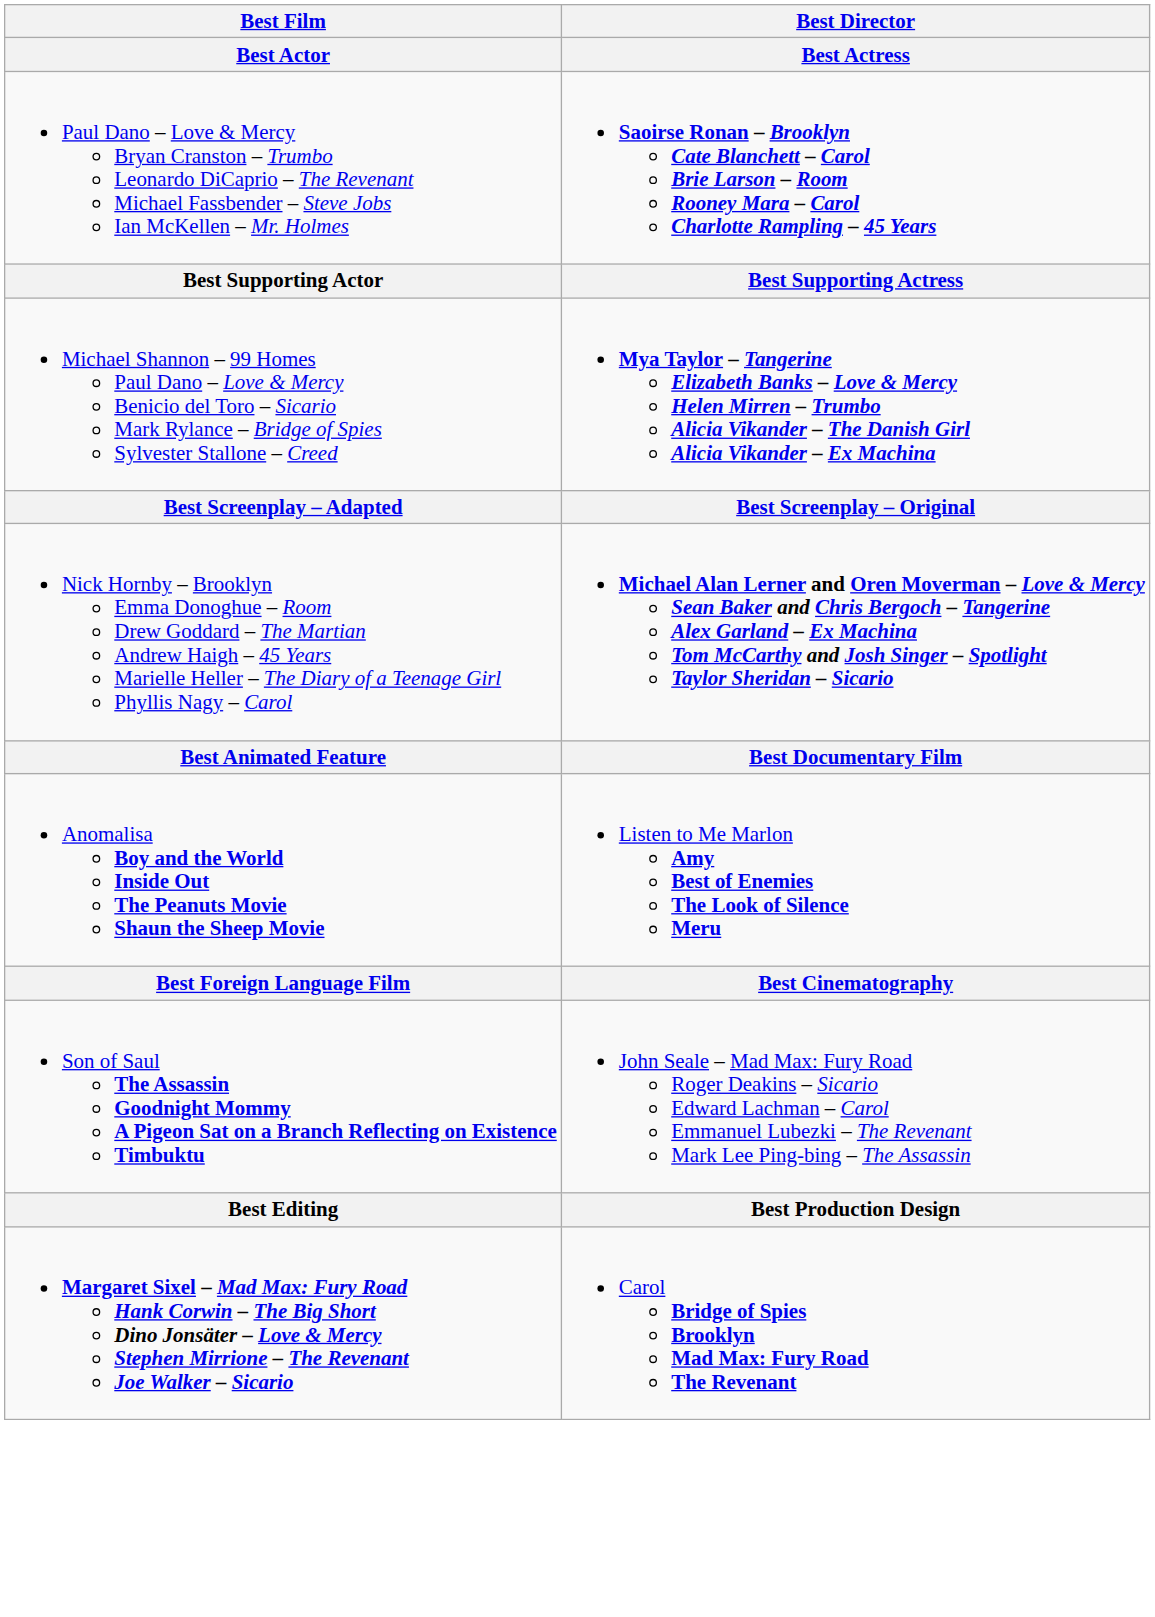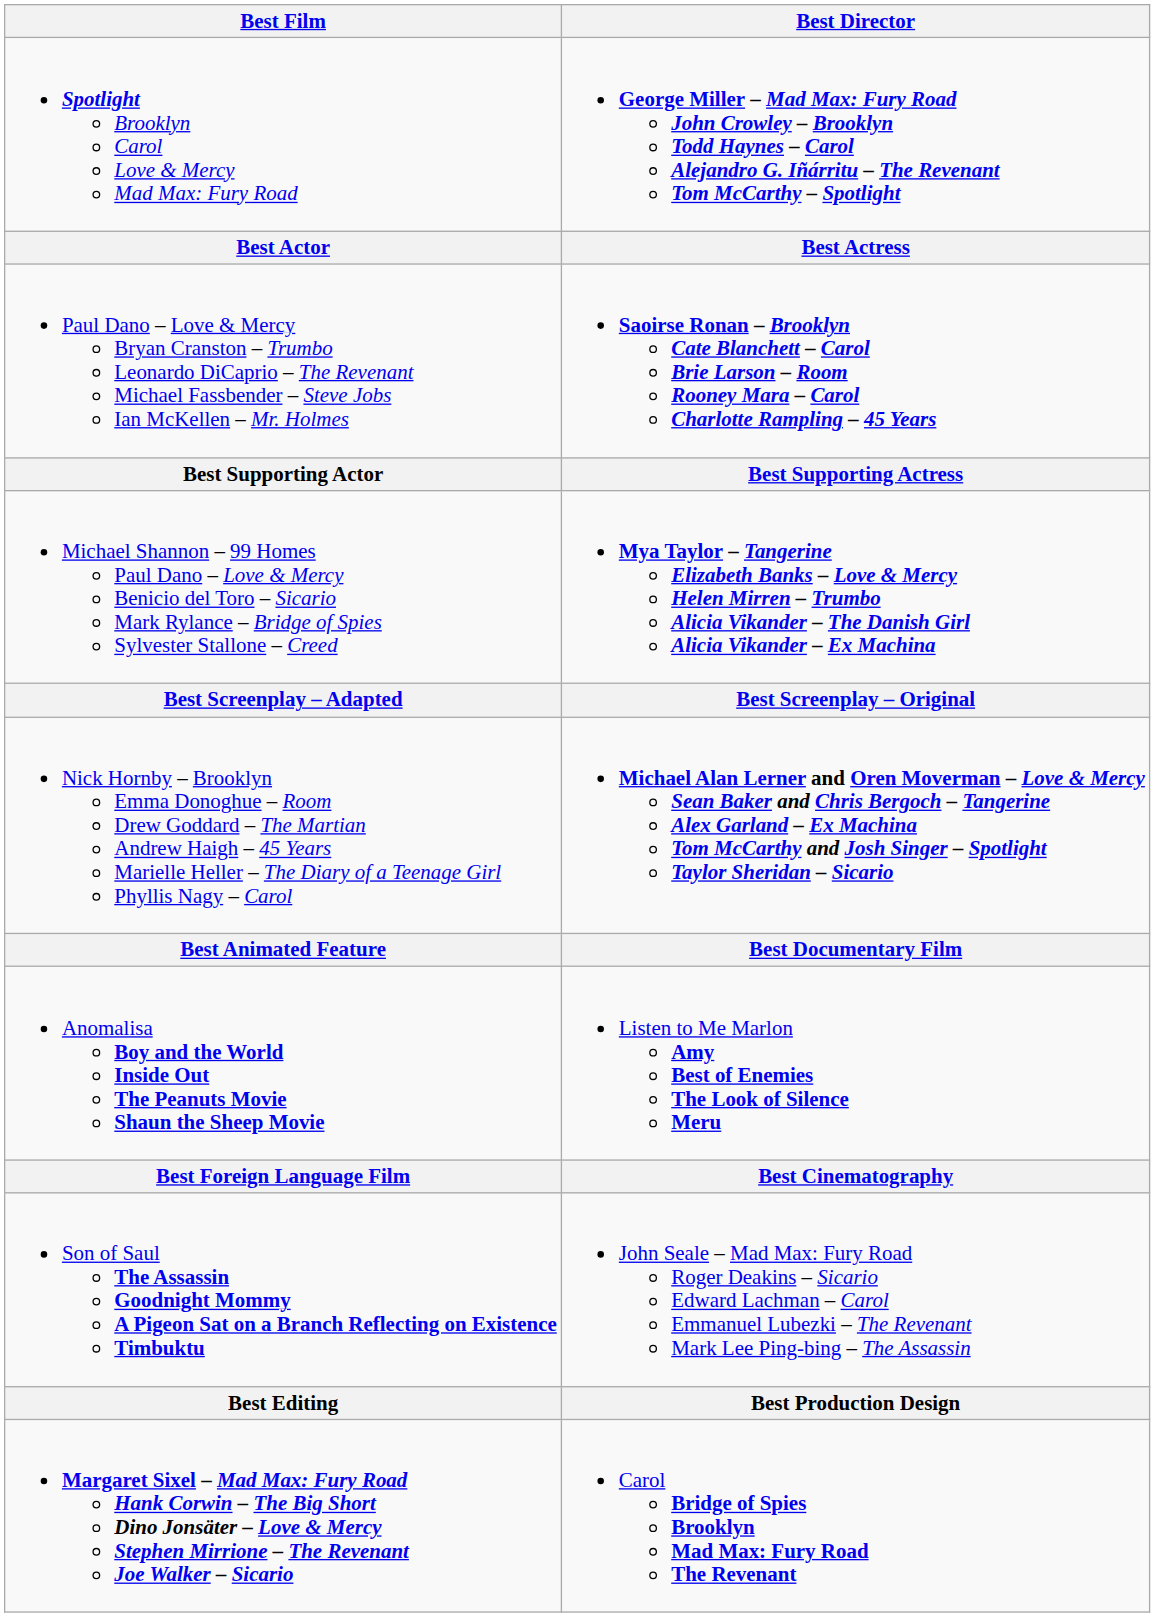+ row: Spotlight Brooklyn Carol Love & Mercy Mad Max: Fury Road | George Miller – Mad Max: Fury Road John Crowley – Brooklyn Todd Haynes – Carol Alejandro G. Iñárritu – The Revenant Tom McCarthy – Spotlight
